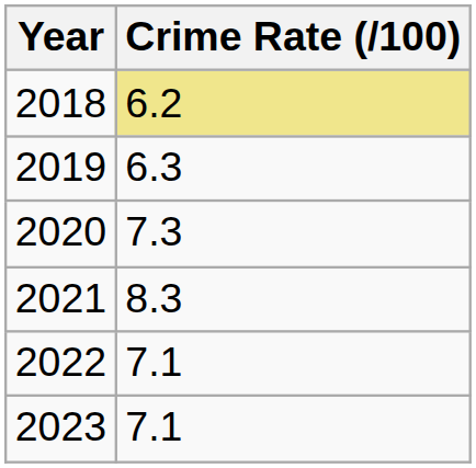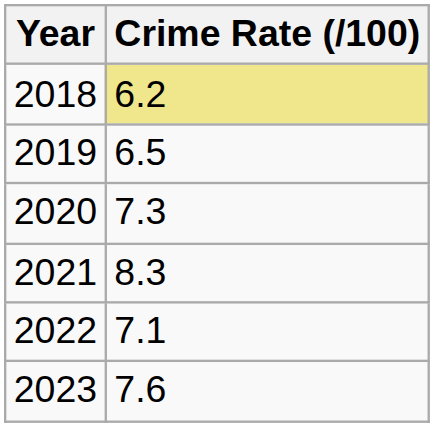2019 | Crime Rate (/100): 6.3 -> 6.5
2023 | Crime Rate (/100): 7.1 -> 7.6
